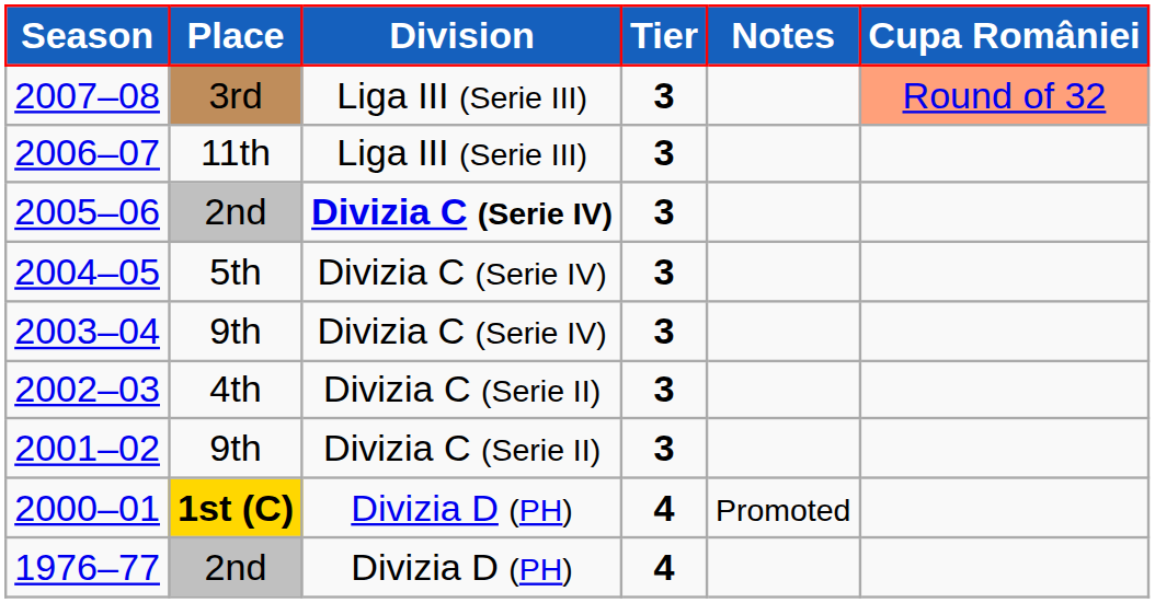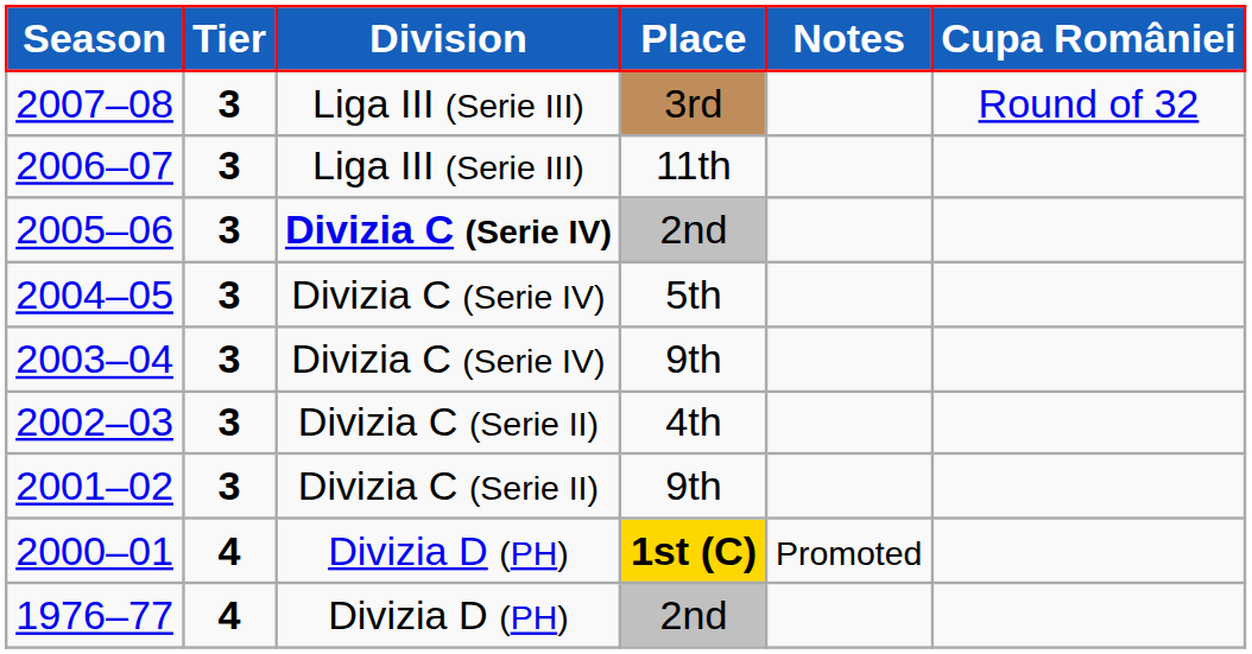columns swapped: Tier <-> Place
2007–08 | Cupa României: lightsalmon background -> no background
